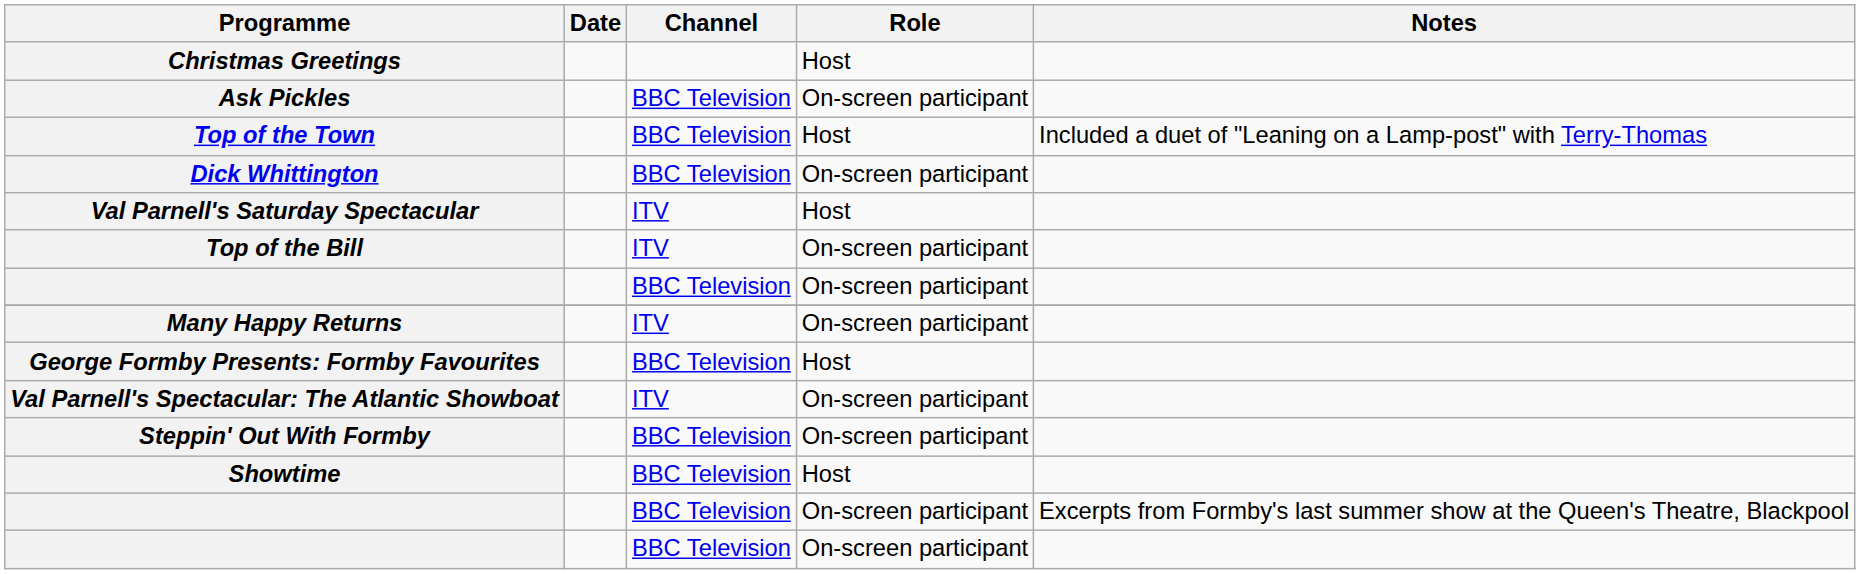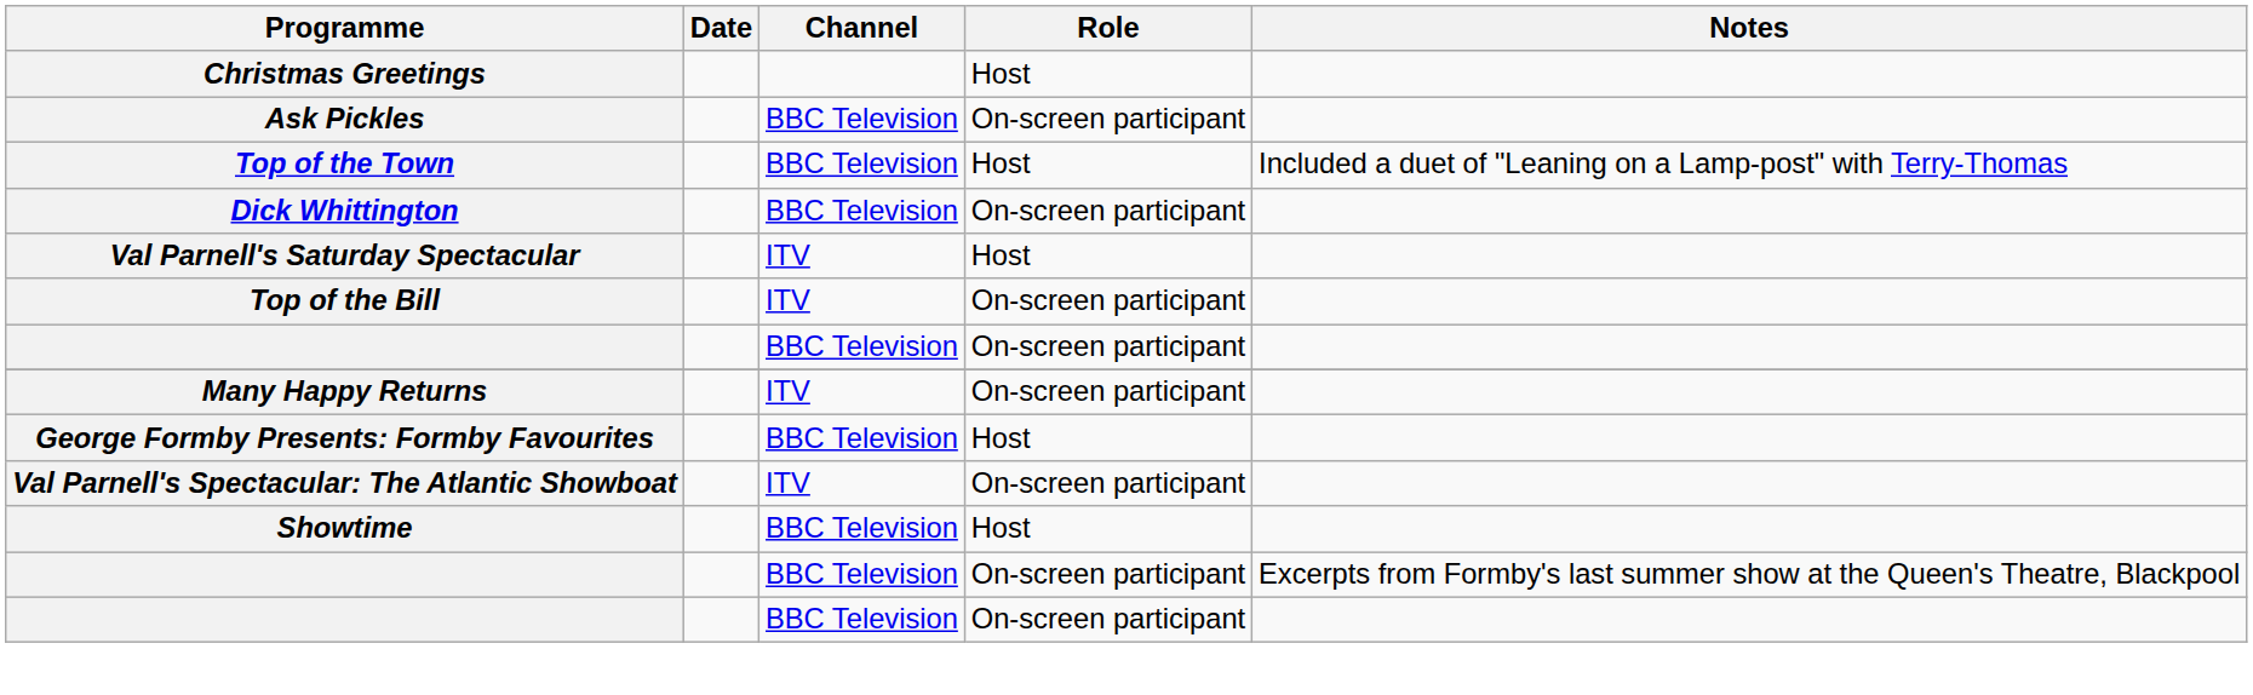- row: Steppin' Out With Formby | BBC Television | On-screen participant
